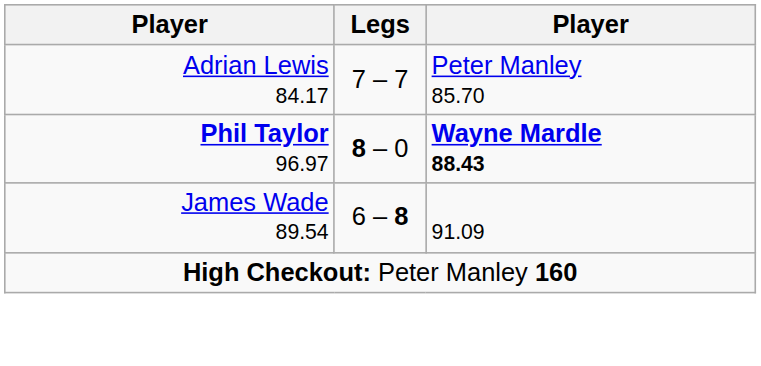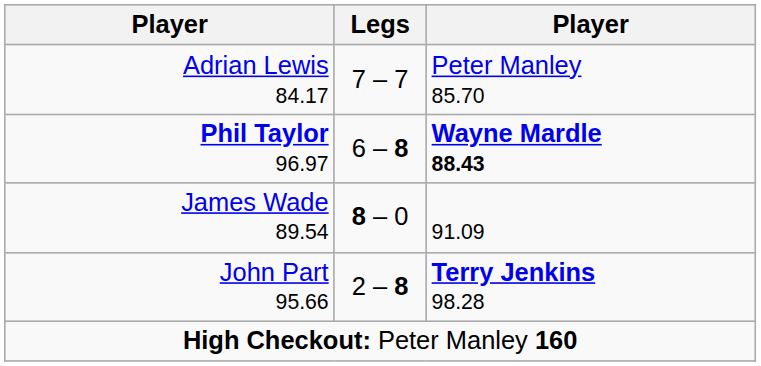Phil Taylor 96.97 | Legs: 8 – 0 -> 6 – 8
James Wade 89.54 | Legs: 6 – 8 -> 8 – 0
+ row: John Part 95.66 | 2 – 8 | Terry Jenkins 98.28
